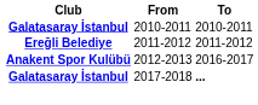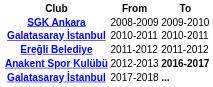+ row: SGK Ankara | 2008-2009 | 2009-2010
2012-2013 | To: normal -> bold
